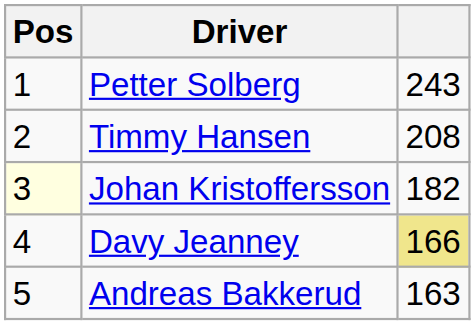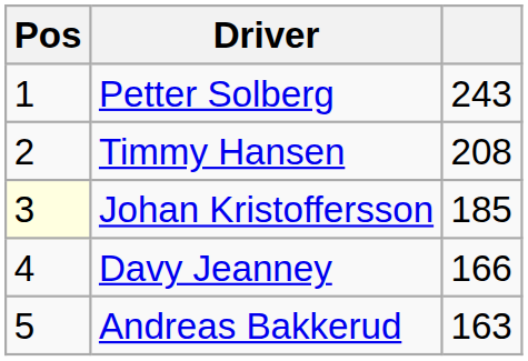Johan Kristoffersson | column 3: 182 -> 185
Davy Jeanney | column 3: khaki background -> no background
